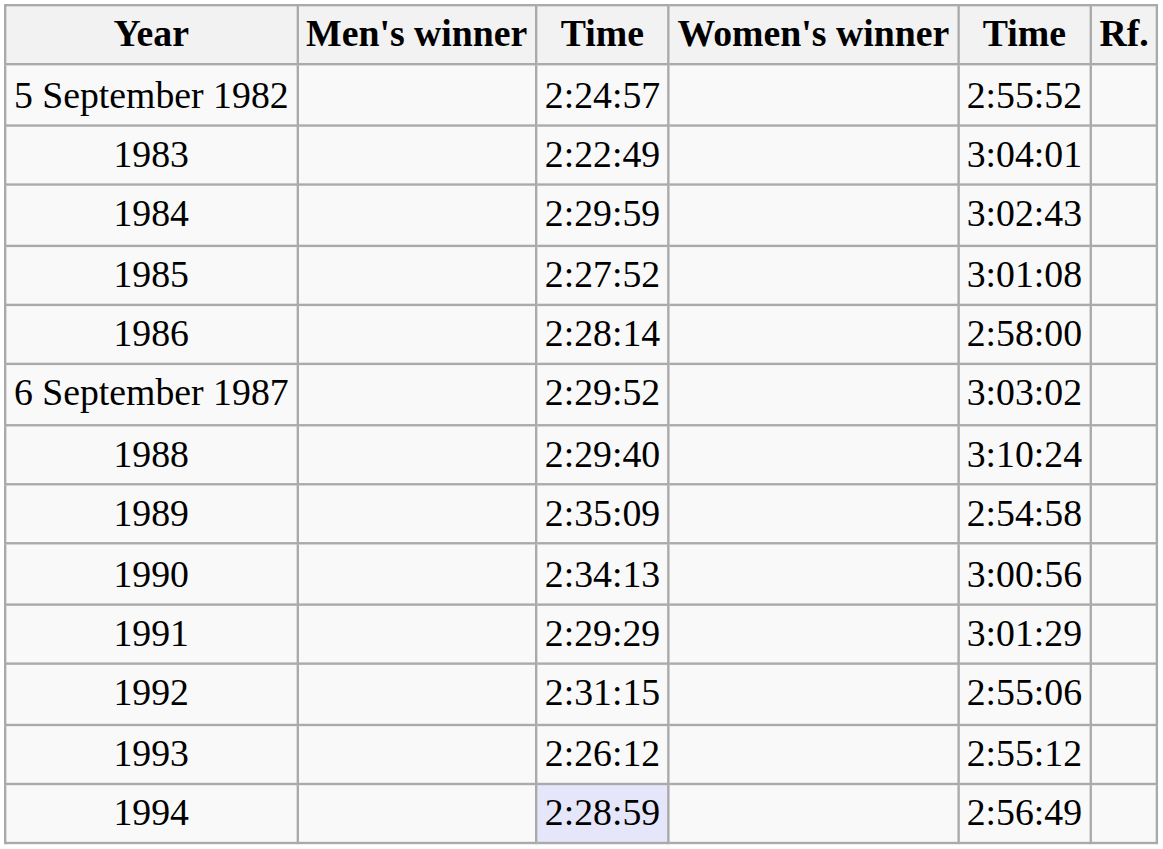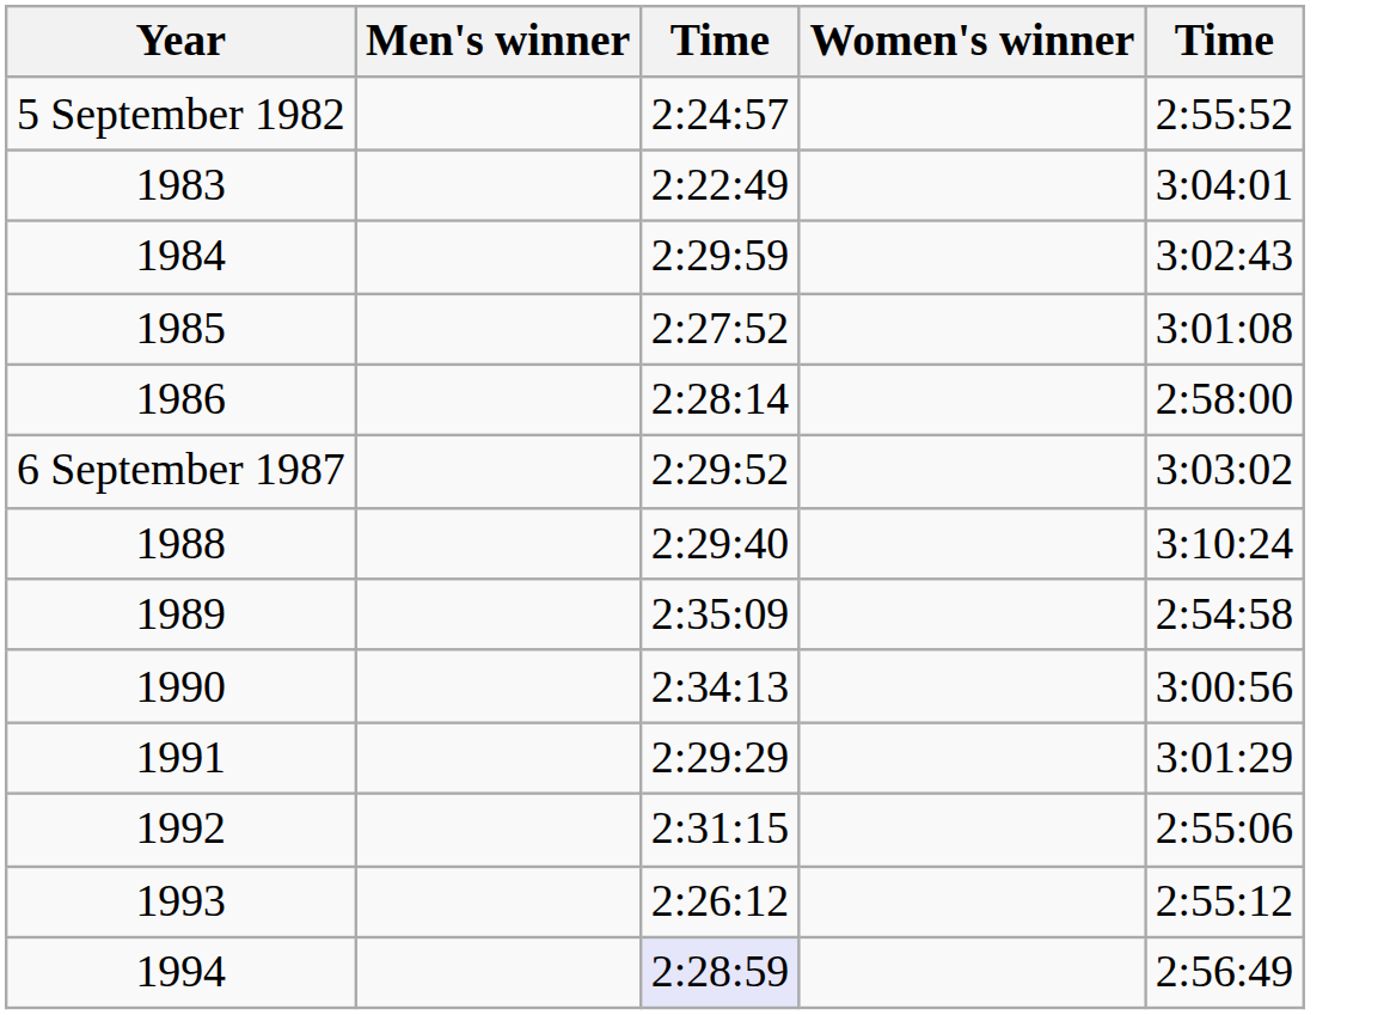- column: Rf.
